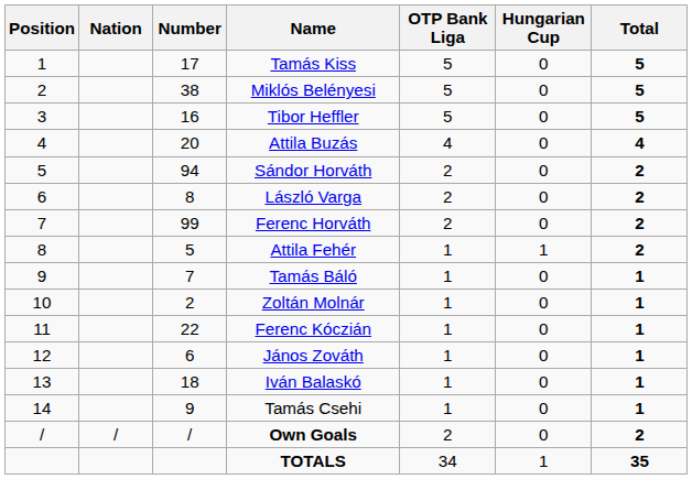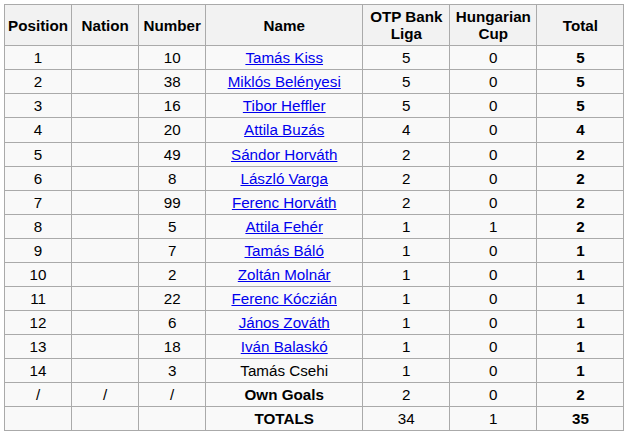Tamás Kiss | Number: 17 -> 10
Sándor Horváth | Number: 94 -> 49
Tamás Csehi | Number: 9 -> 3
